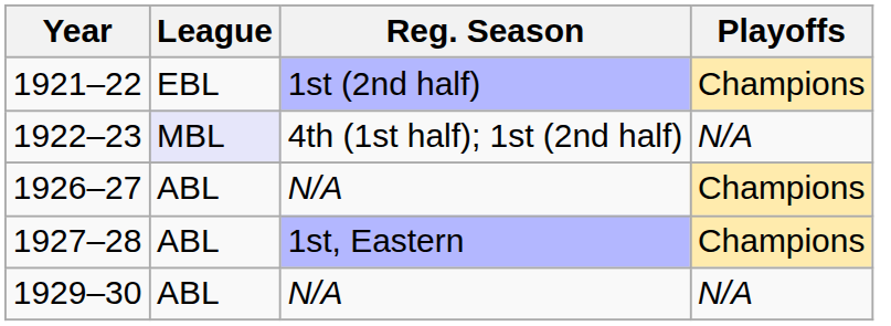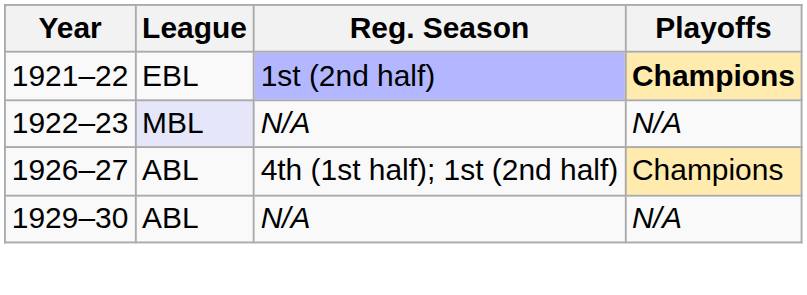1921–22 | Playoffs: normal -> bold
1922–23 | Reg. Season: 4th (1st half); 1st (2nd half) -> N/A
1926–27 | Reg. Season: N/A -> 4th (1st half); 1st (2nd half)
- row: 1927–28 | ABL | 1st, Eastern | Champions
